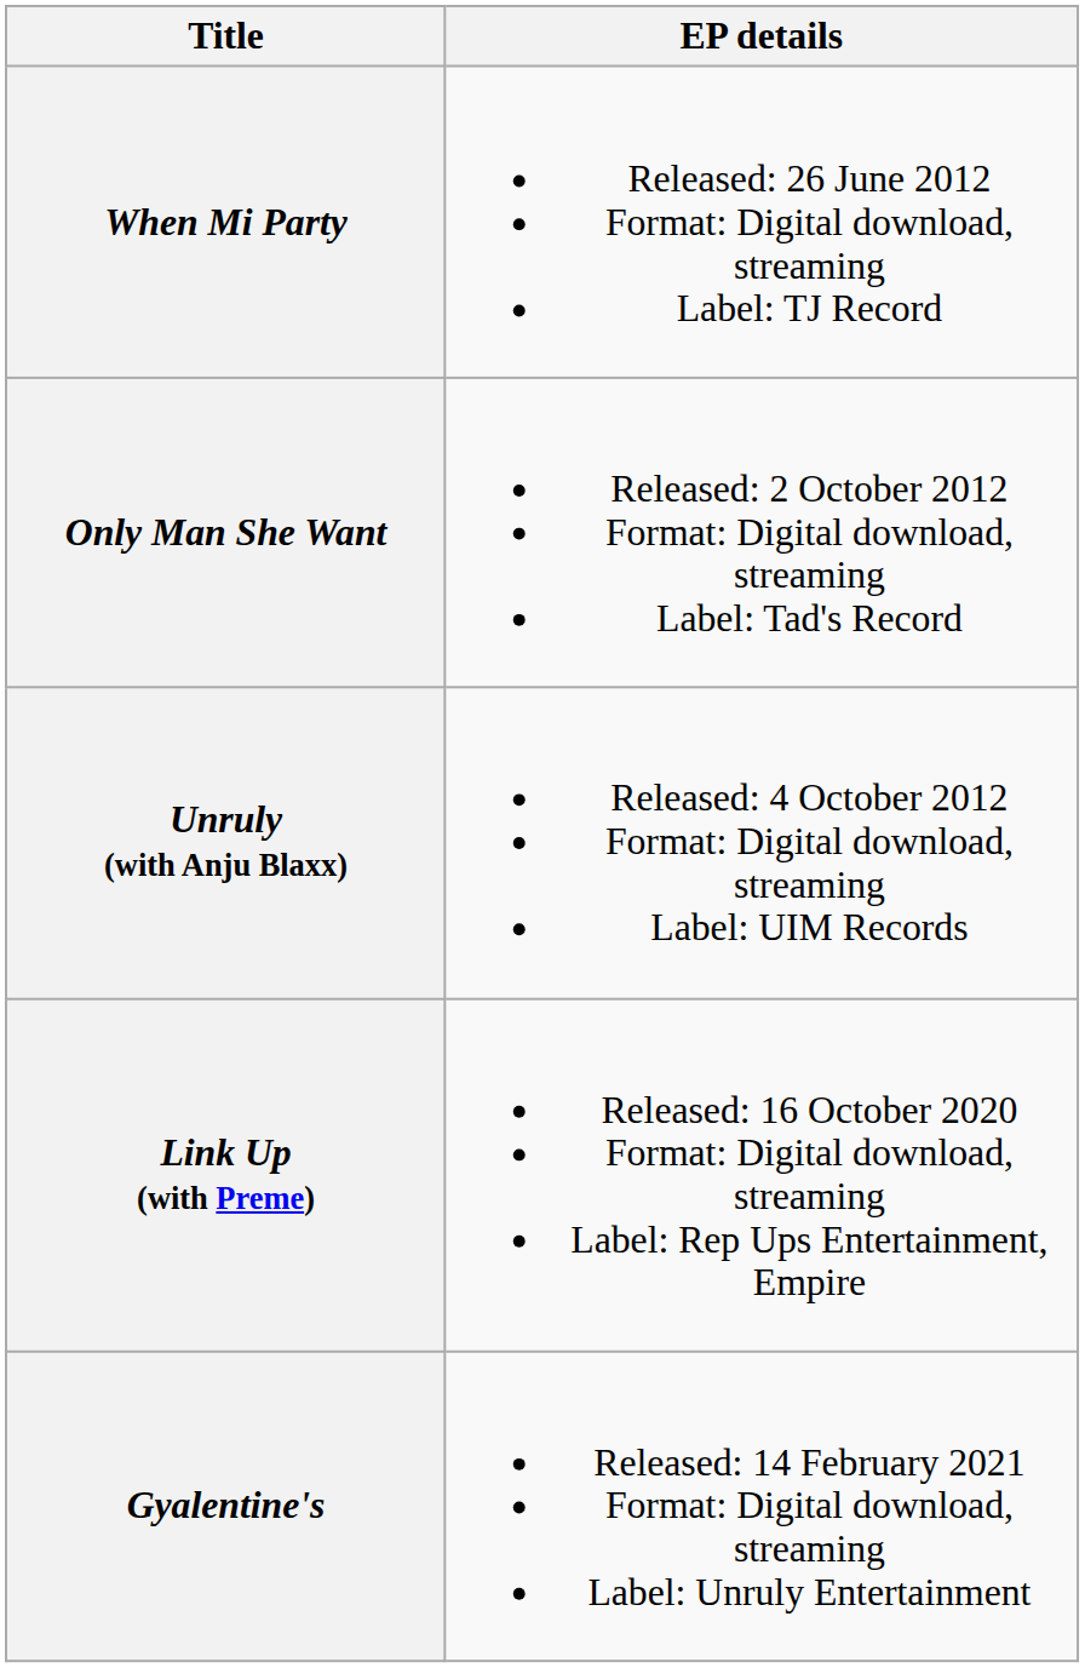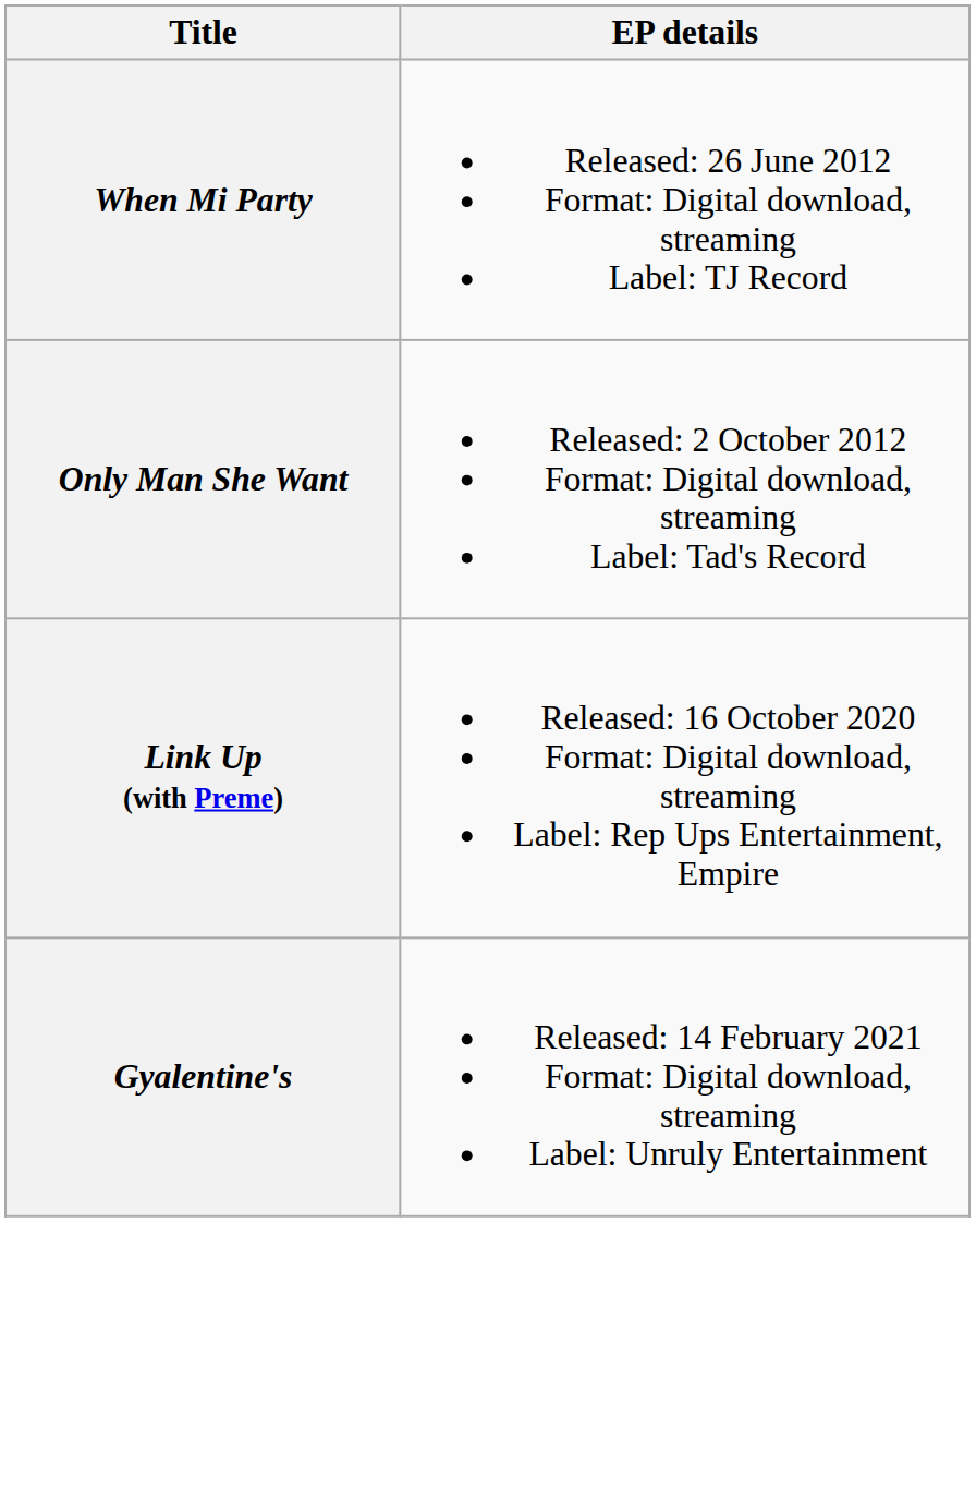- row: Unruly (with Anju Blaxx) | Released: 4 October 2012 Format: Digital download, streaming Label: UIM Records
